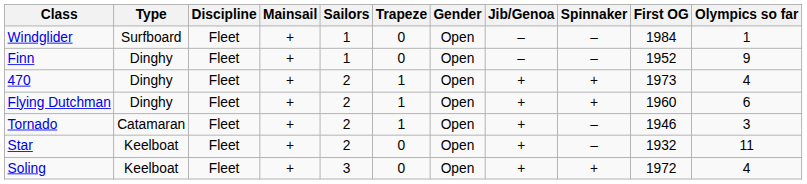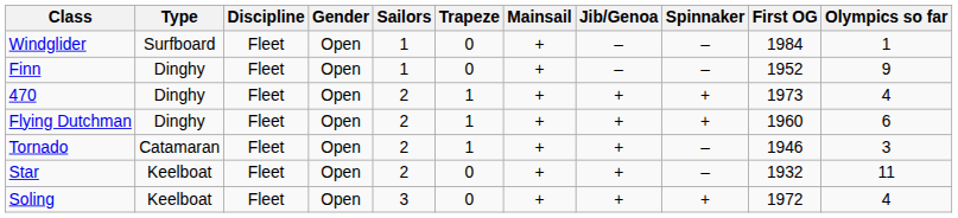columns swapped: Gender <-> Mainsail
